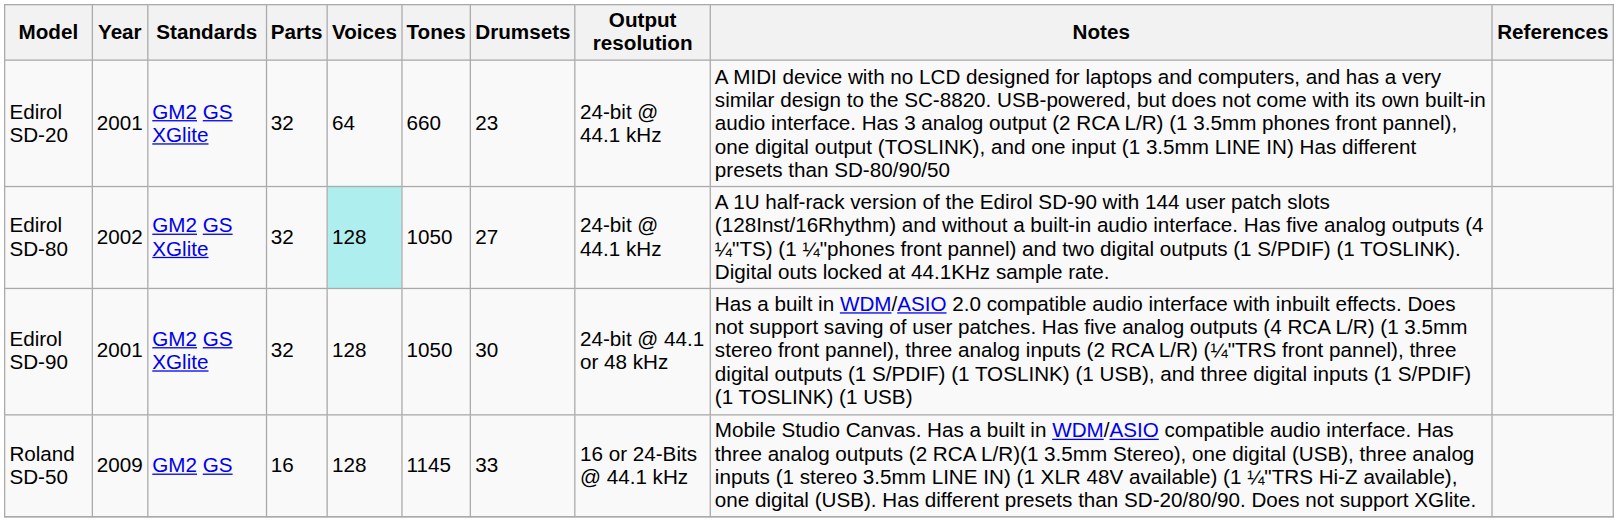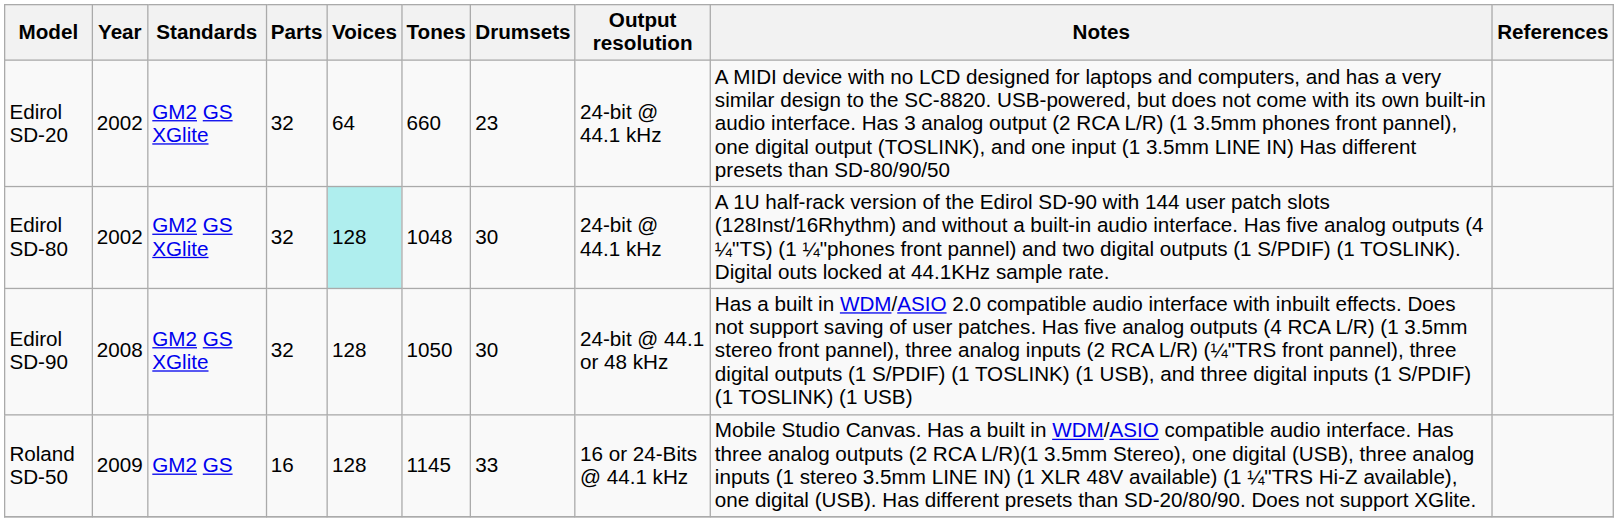Edirol SD-20 | Year: 2001 -> 2002
Edirol SD-80 | Tones: 1050 -> 1048
Edirol SD-80 | Drumsets: 27 -> 30
Edirol SD-90 | Year: 2001 -> 2008
